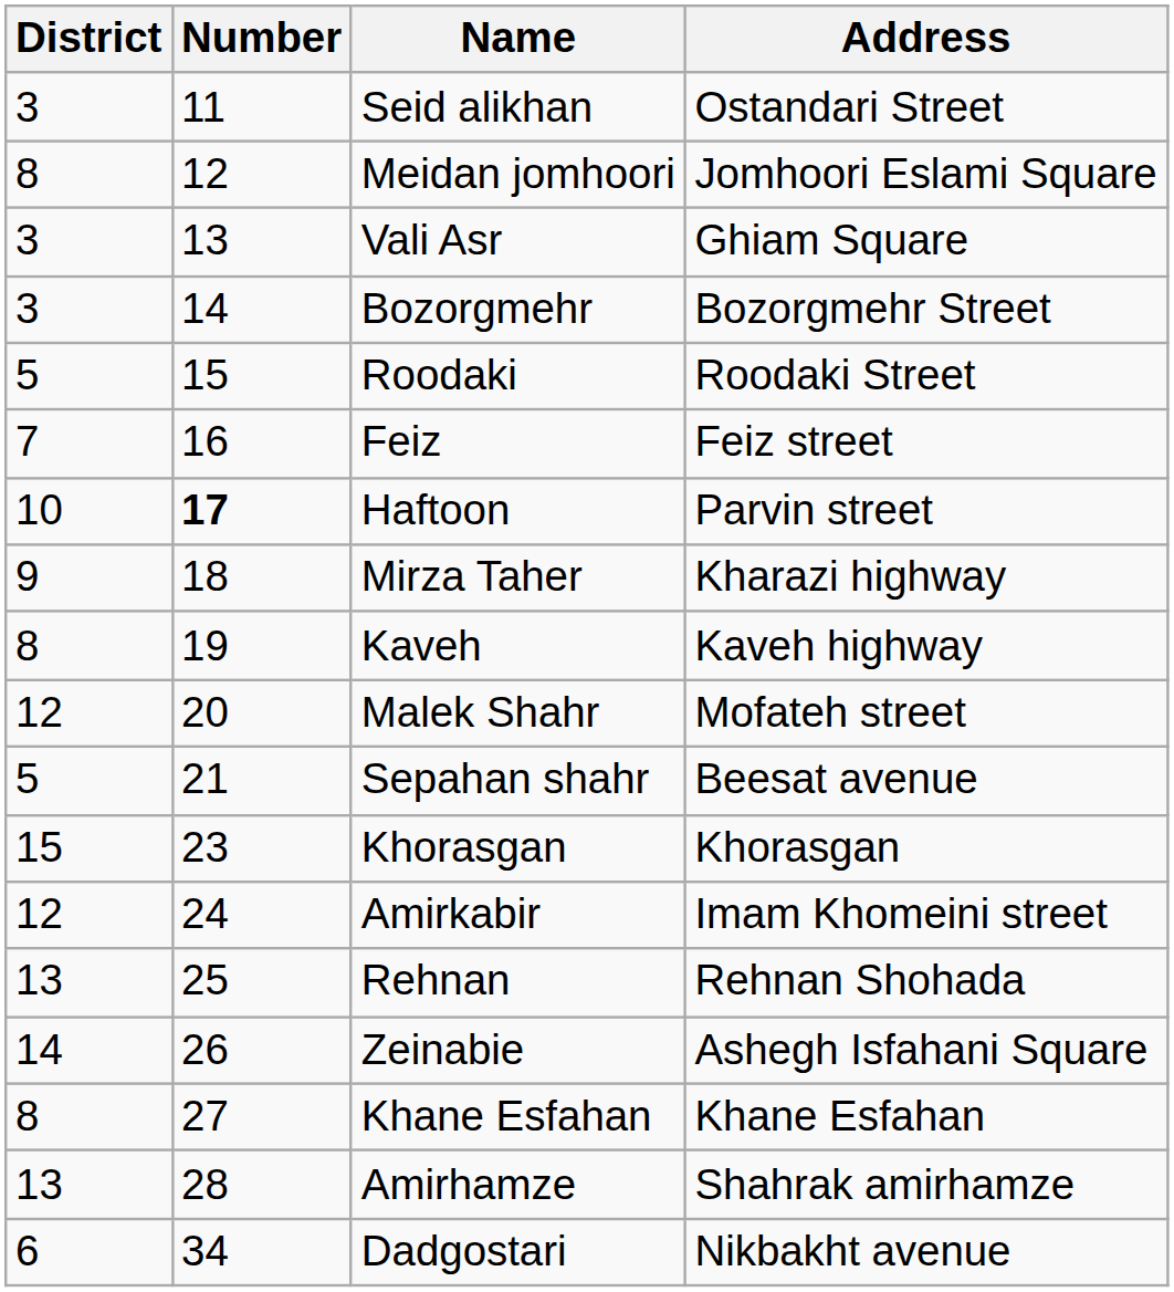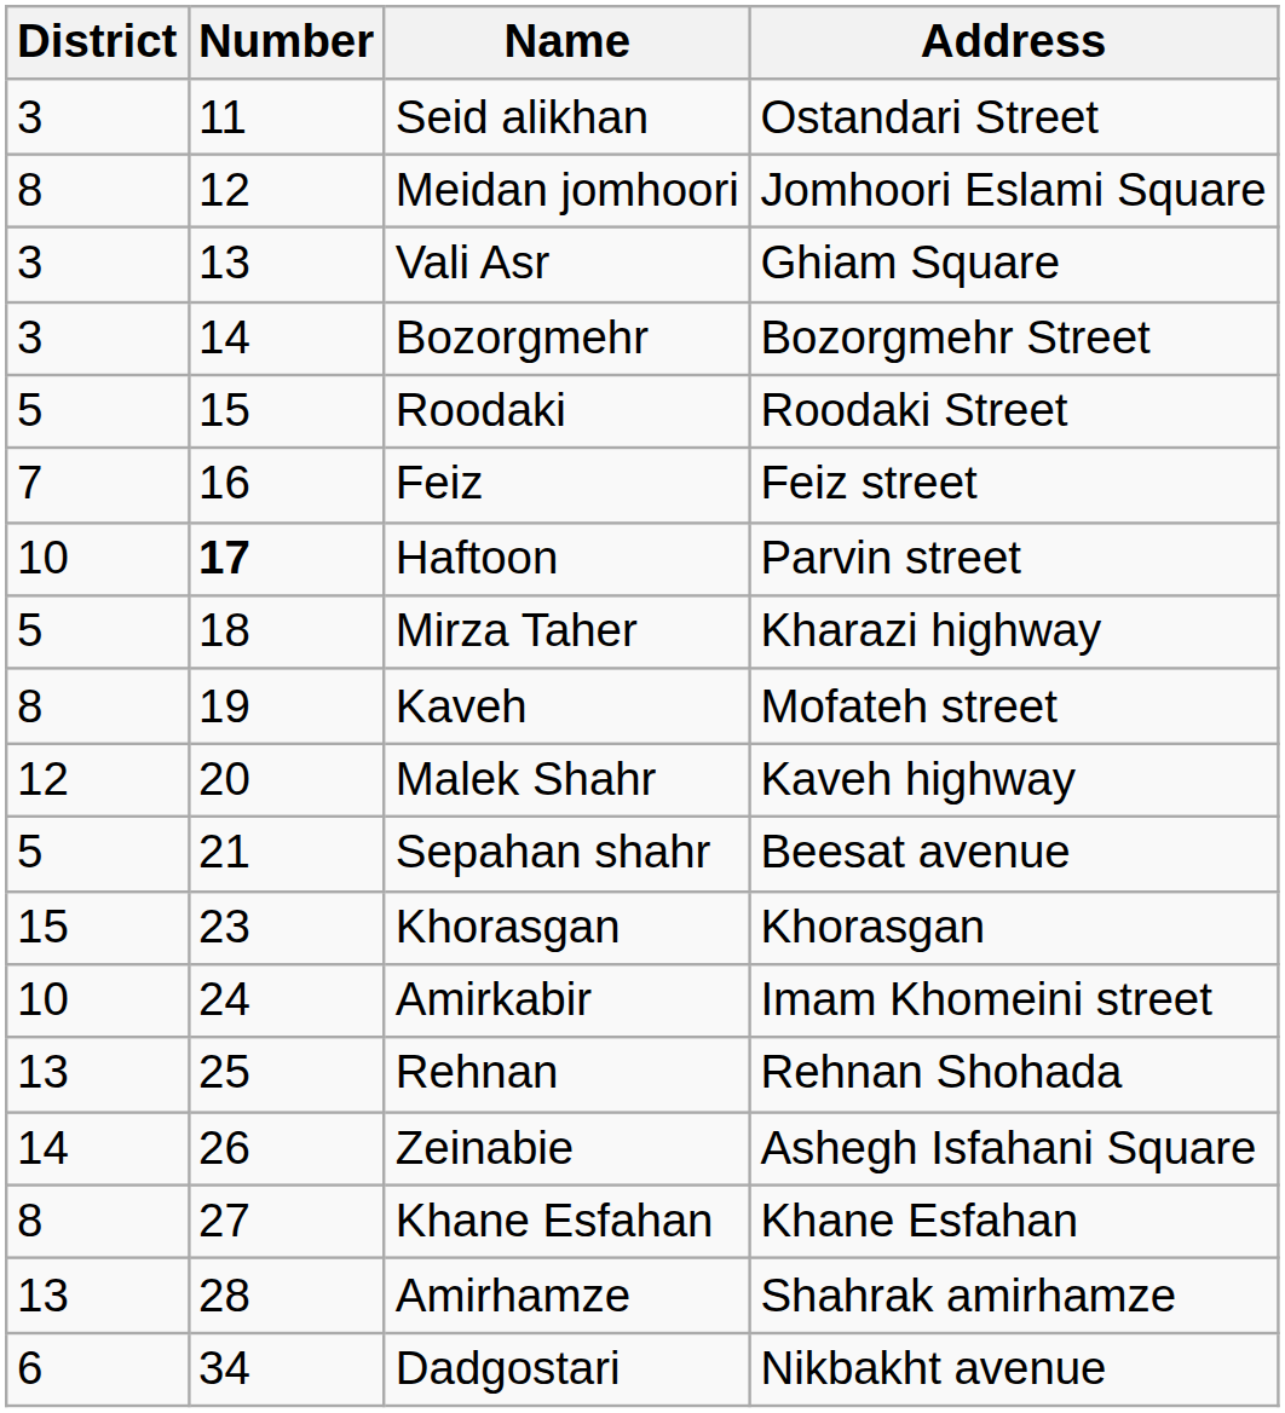Mirza Taher | District: 9 -> 5
Kaveh | Address: Kaveh highway -> Mofateh street
Malek Shahr | Address: Mofateh street -> Kaveh highway
Amirkabir | District: 12 -> 10
